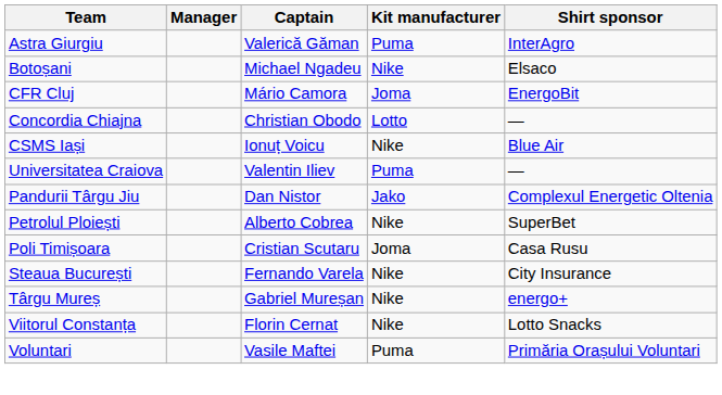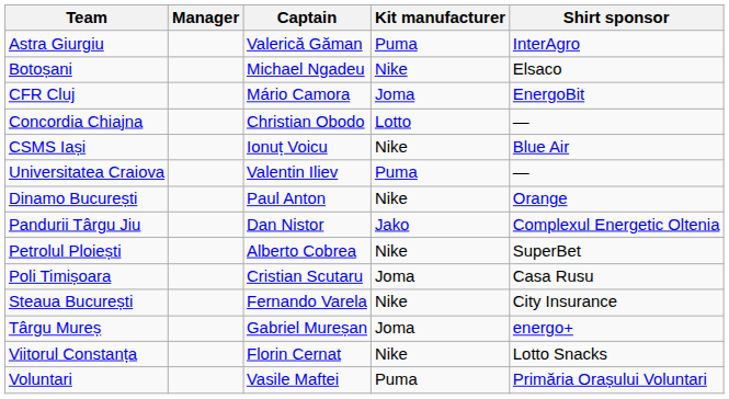+ row: Dinamo București | Paul Anton | Nike | Orange
Târgu Mureș | Kit manufacturer: Nike -> Joma
